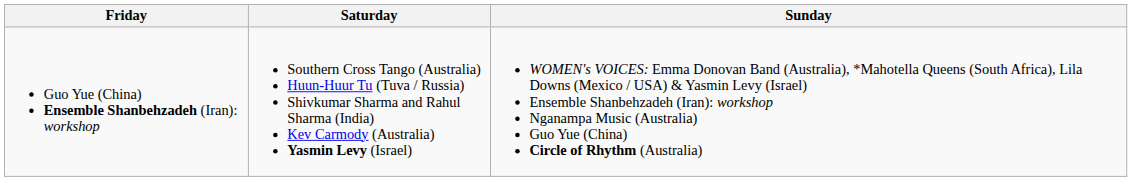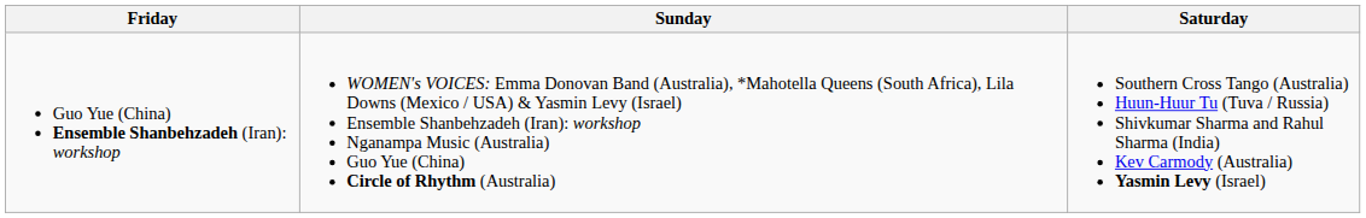columns swapped: Saturday <-> Sunday
